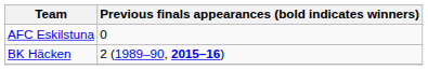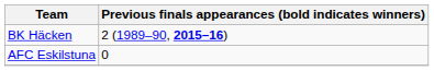rows swapped: BK Häcken <-> AFC Eskilstuna
